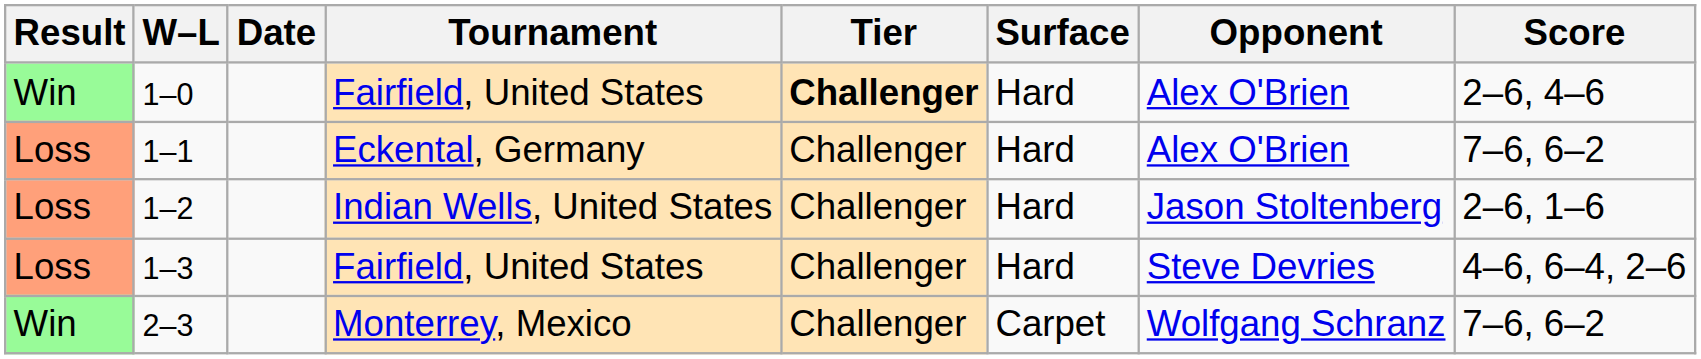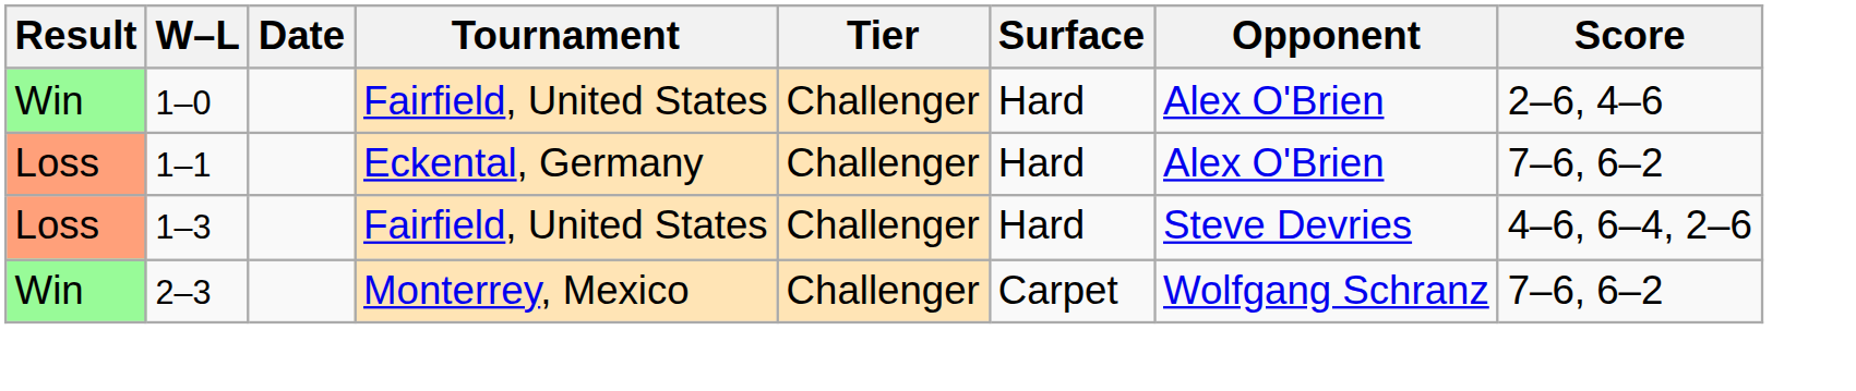1–0 | Tier: bold -> normal
- row: Loss | 1–2 | Indian Wells, United States | Challenger | Hard | Jason Stoltenberg | 2–6, 1–6
